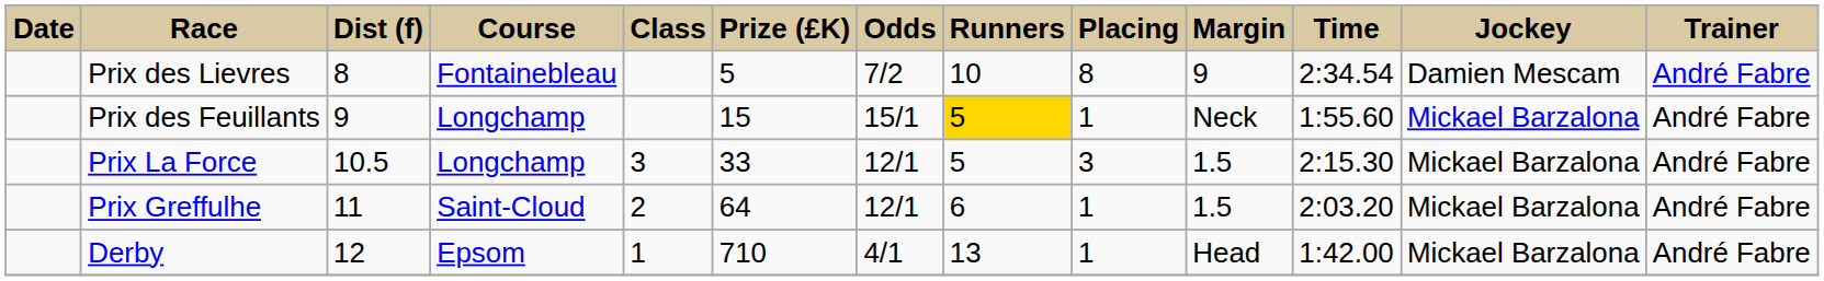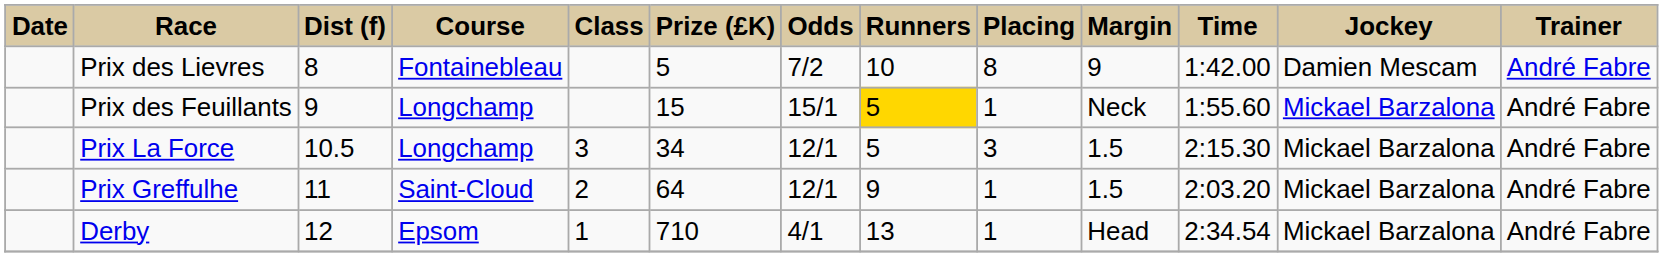Prix des Lievres | Time: 2:34.54 -> 1:42.00
Prix La Force | Prize (£K): 33 -> 34
Prix Greffulhe | Runners: 6 -> 9
Derby | Time: 1:42.00 -> 2:34.54
